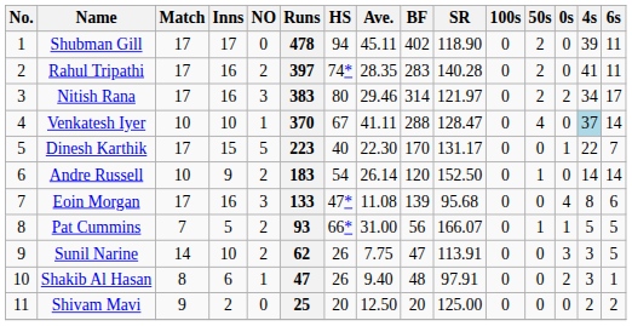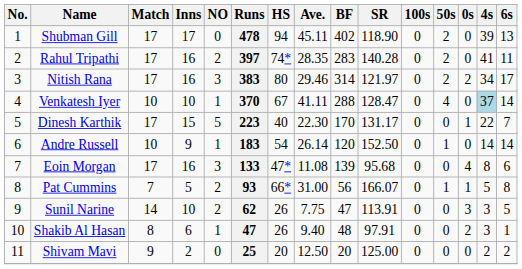Shubman Gill | 6s: 11 -> 13
Andre Russell | NO: 2 -> 1
Pat Cummins | 6s: 5 -> 8
